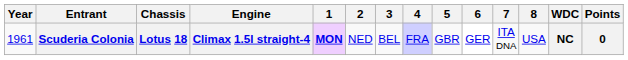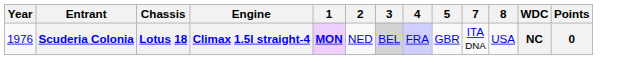- column: 6 | GER
Scuderia Colonia | Year: 1961 -> 1976
Scuderia Colonia | 3: no background -> lightgrey background
